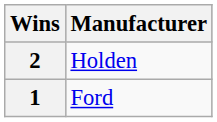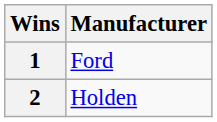rows swapped: 2 <-> 1
